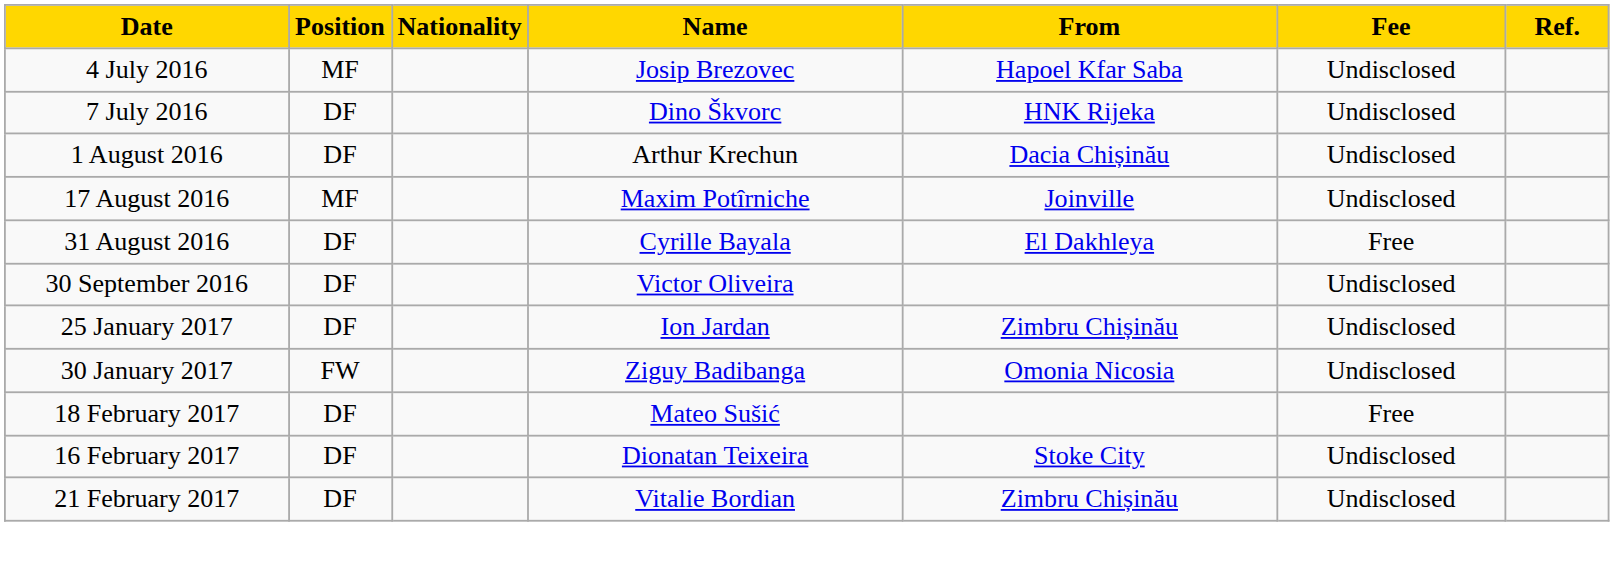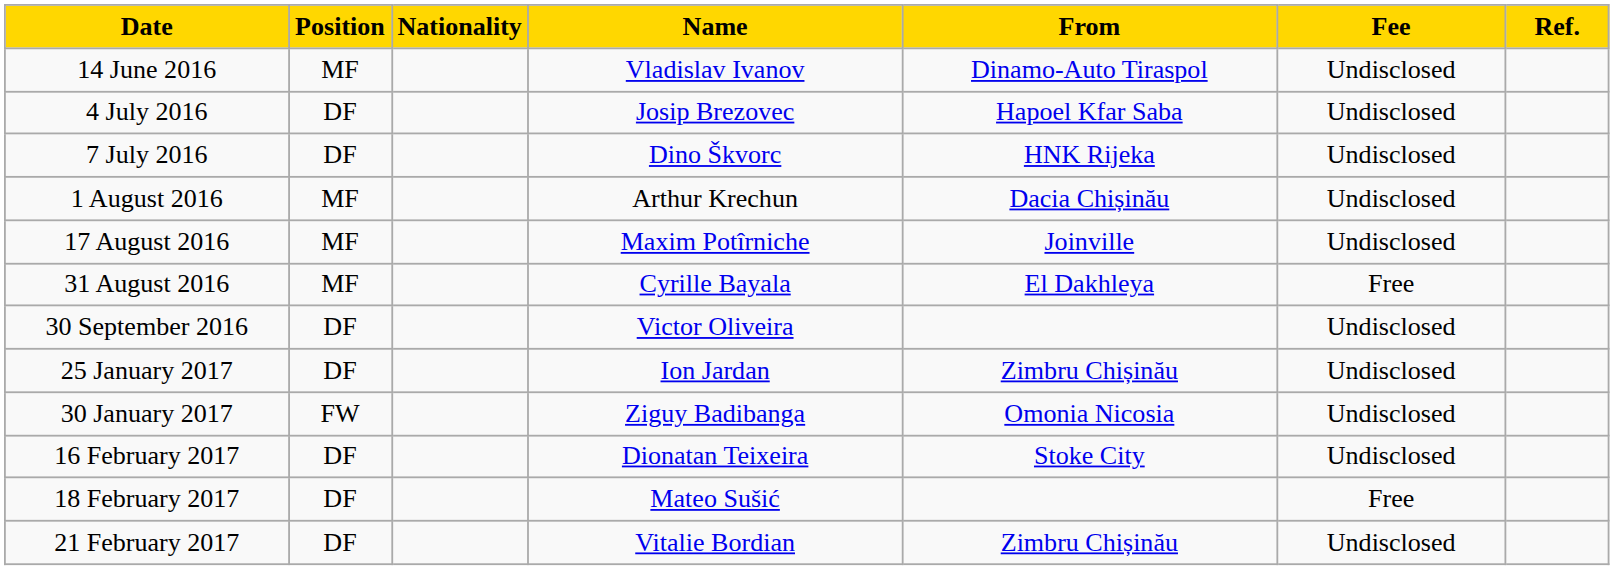+ row: 14 June 2016 | MF | Vladislav Ivanov | Dinamo-Auto Tiraspol | Undisclosed
4 July 2016 | Position: MF -> DF
1 August 2016 | Position: DF -> MF
31 August 2016 | Position: DF -> MF
rows swapped: 16 February 2017 <-> 18 February 2017
